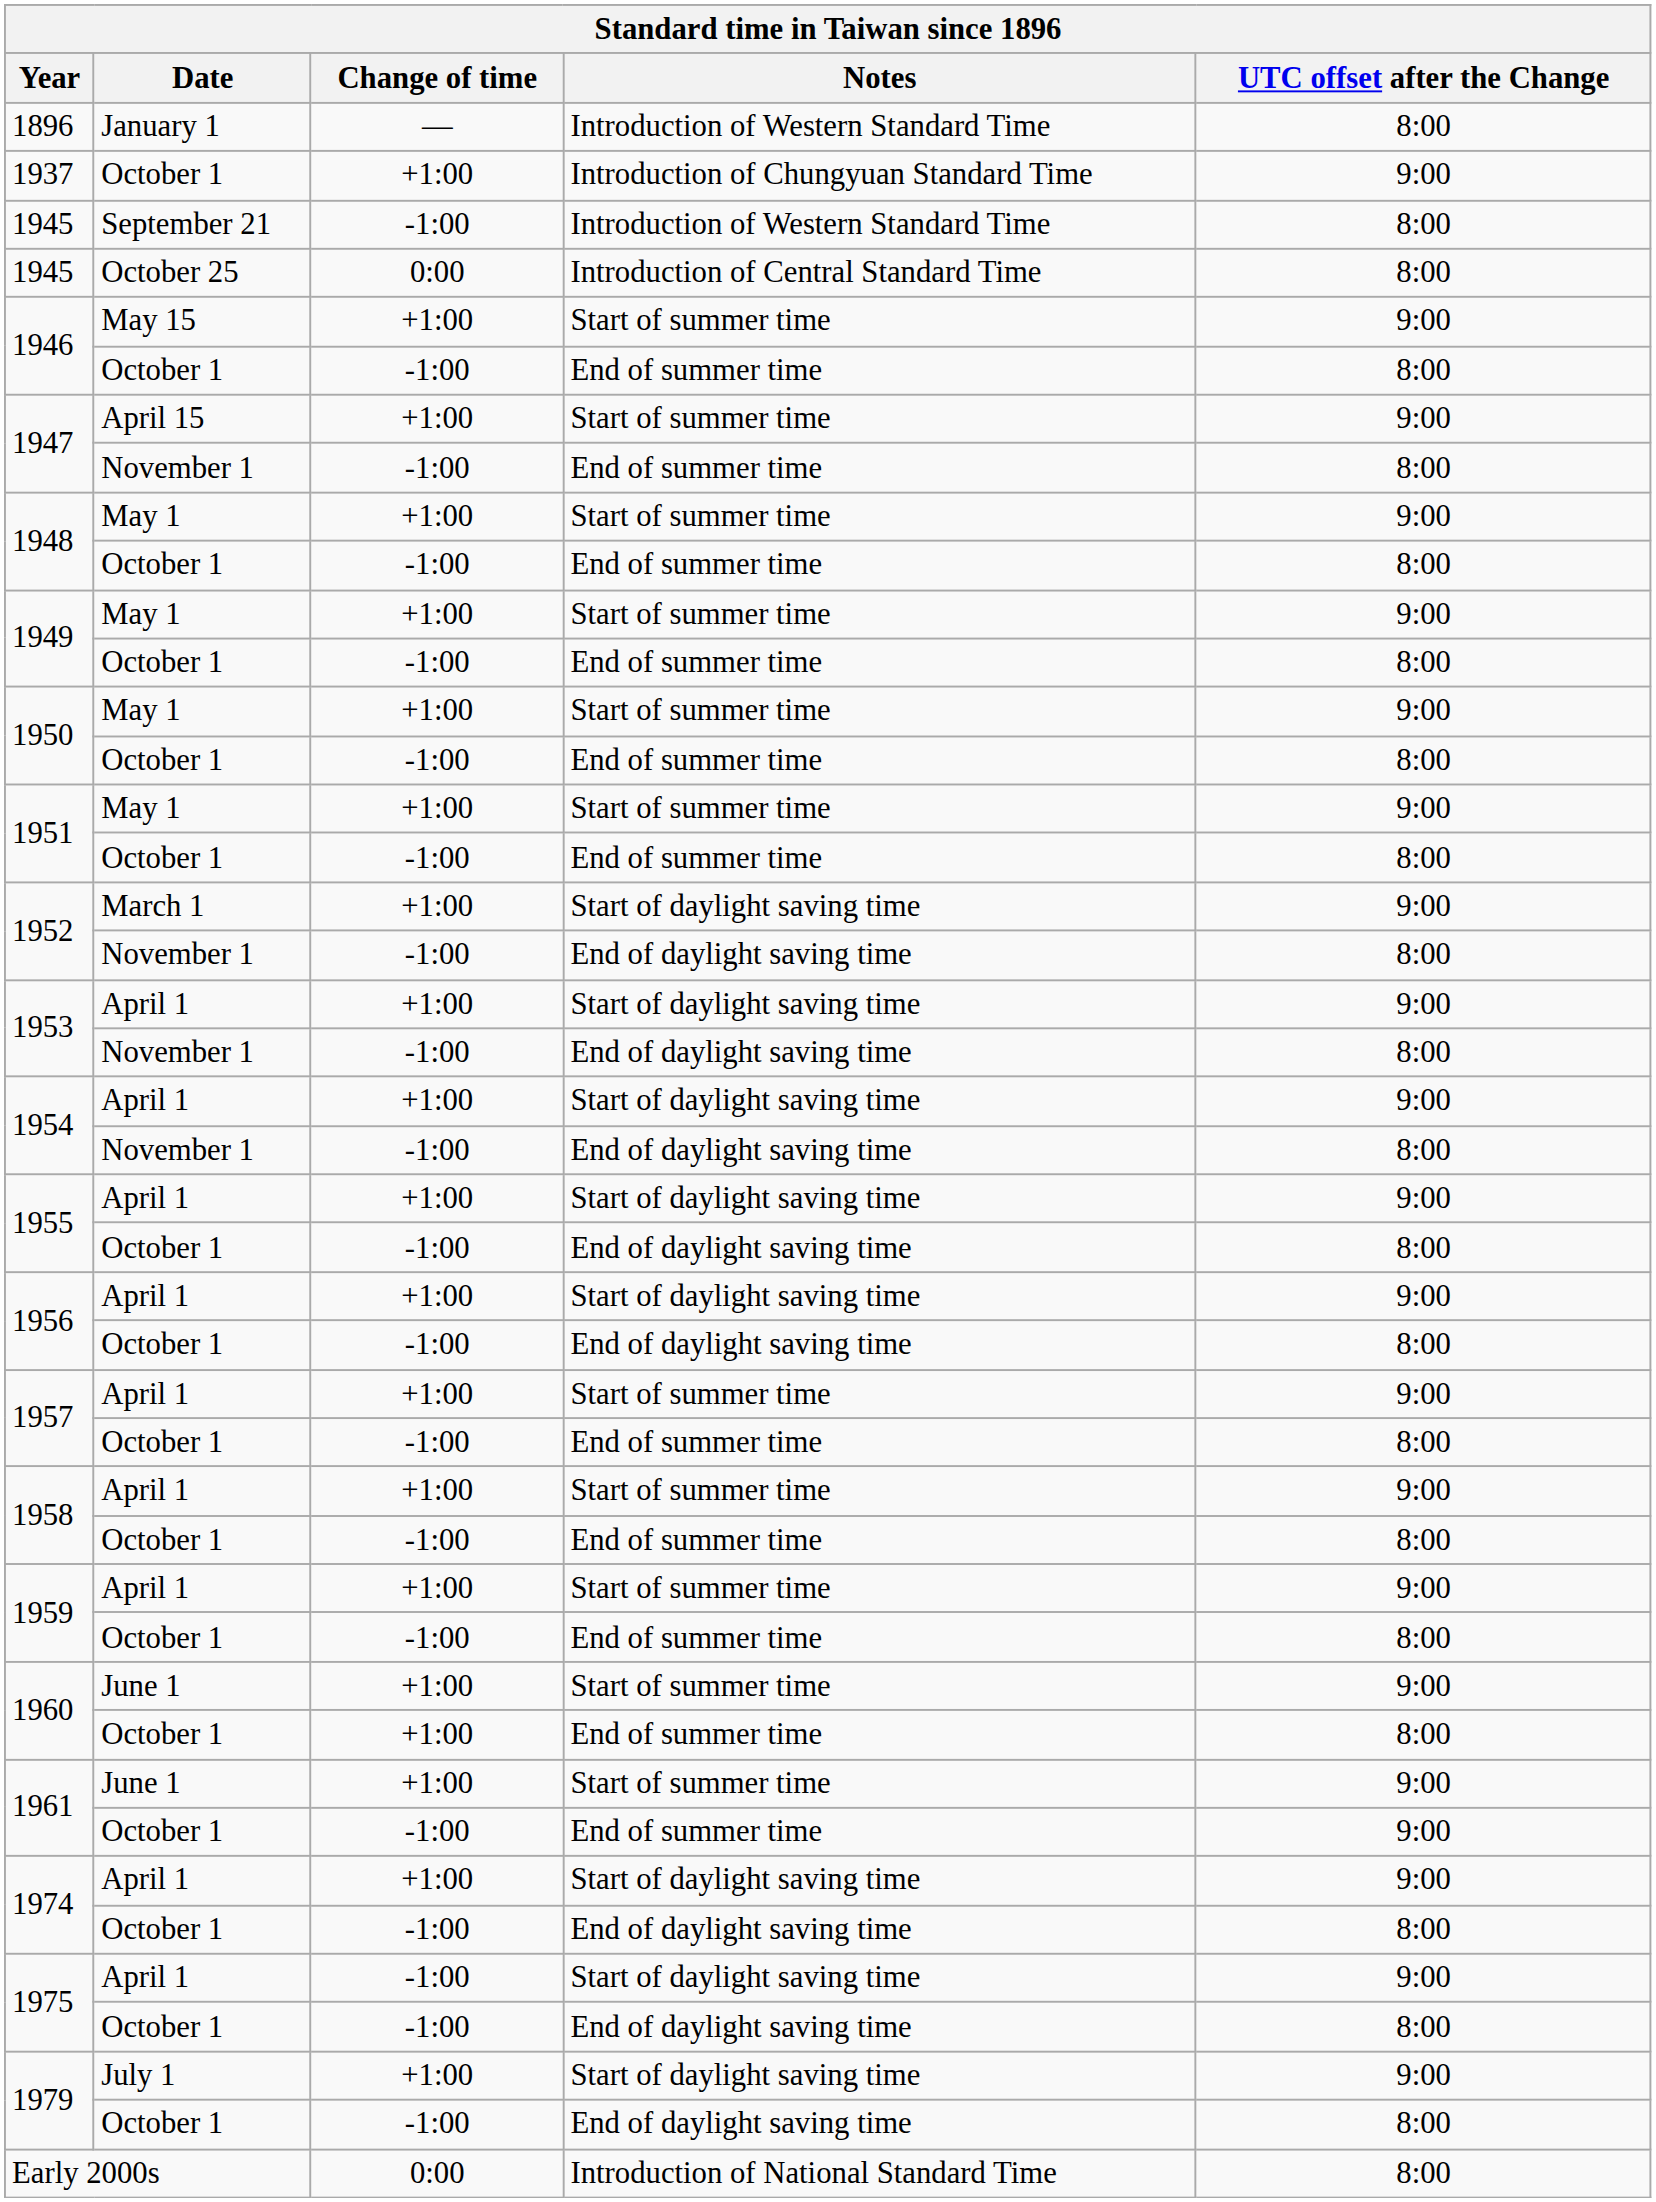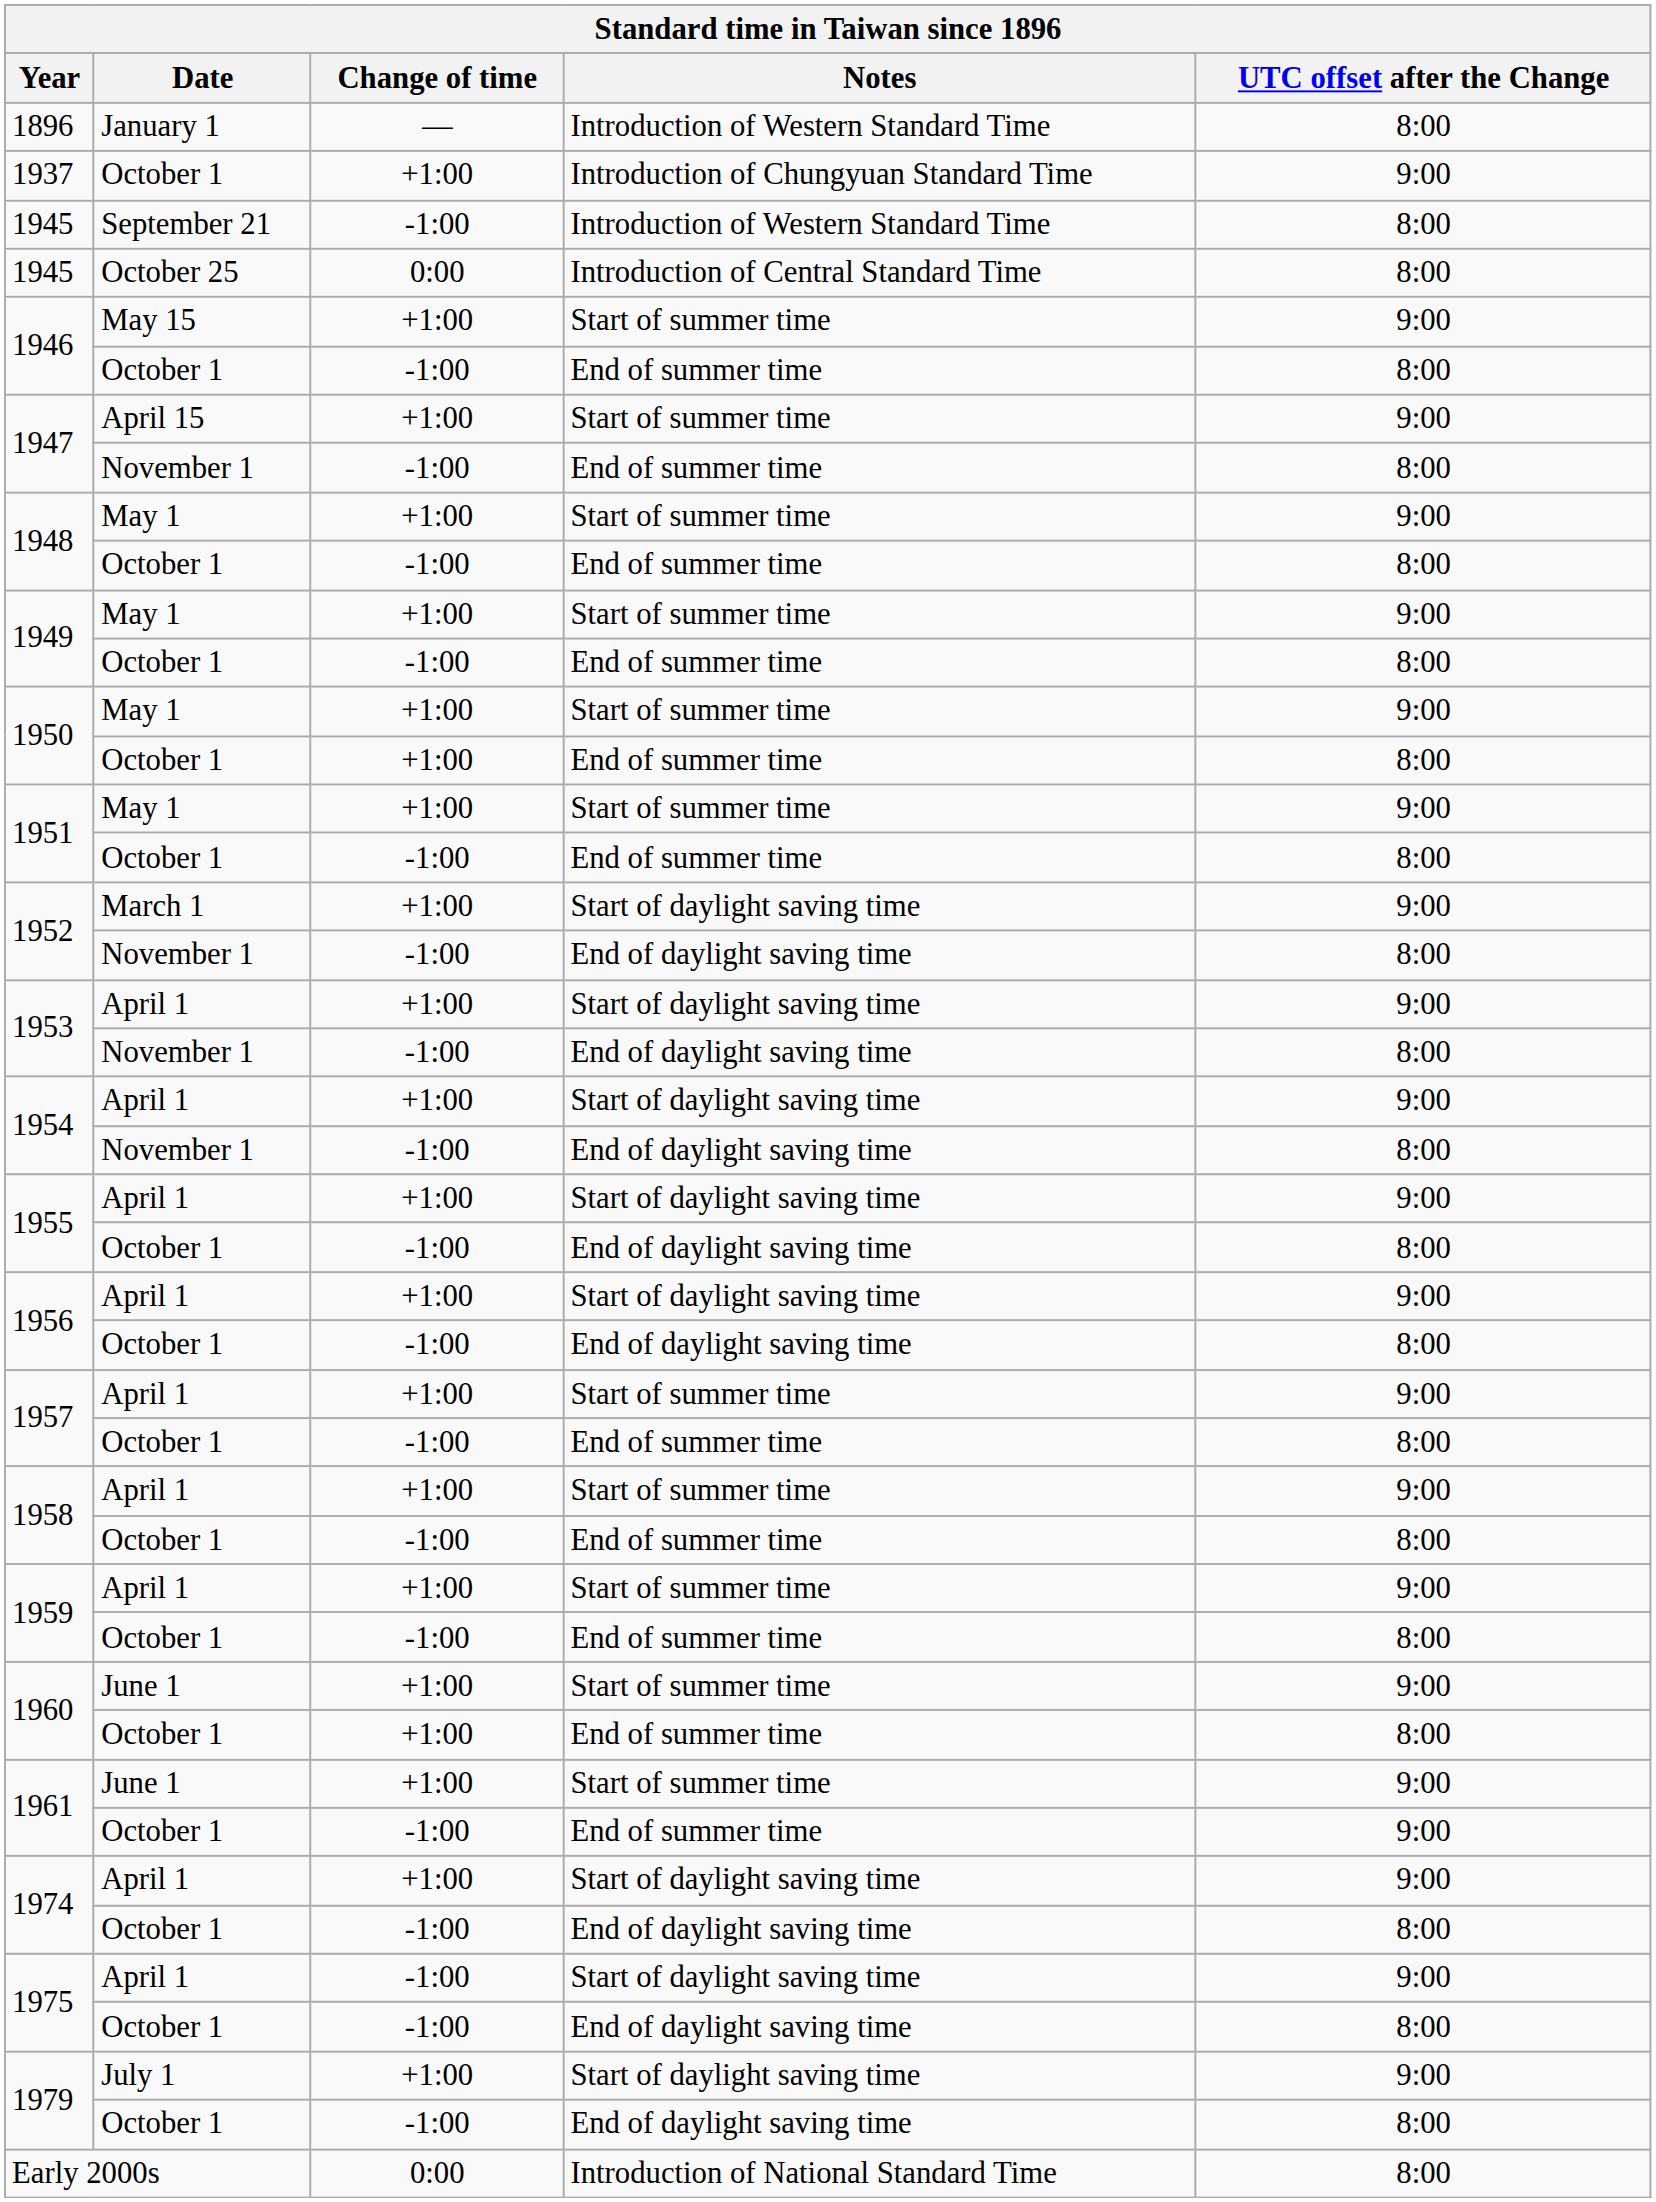1950 / October 1 | Change of time: -1:00 -> +1:00
